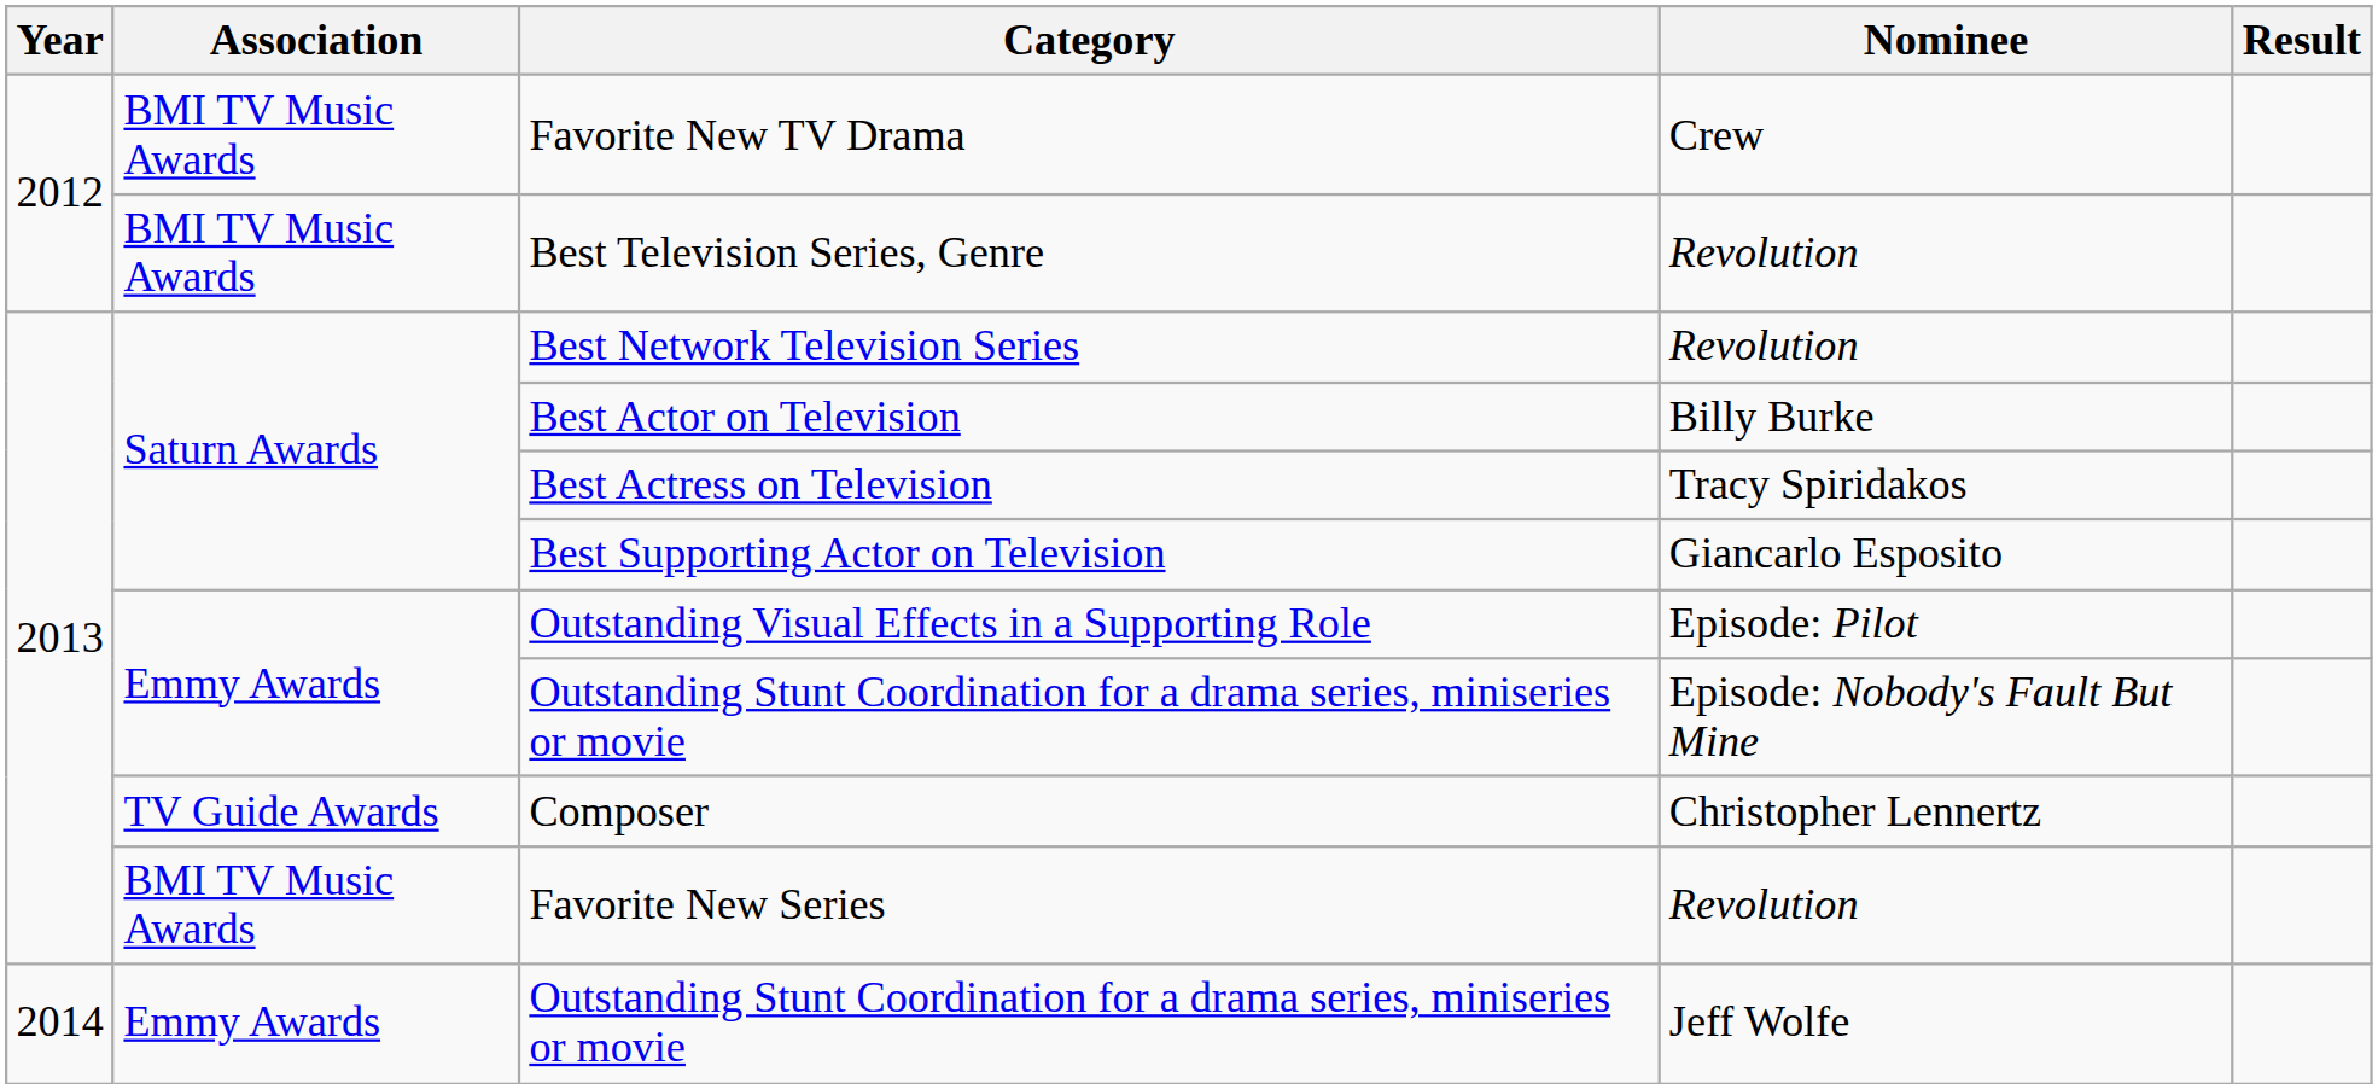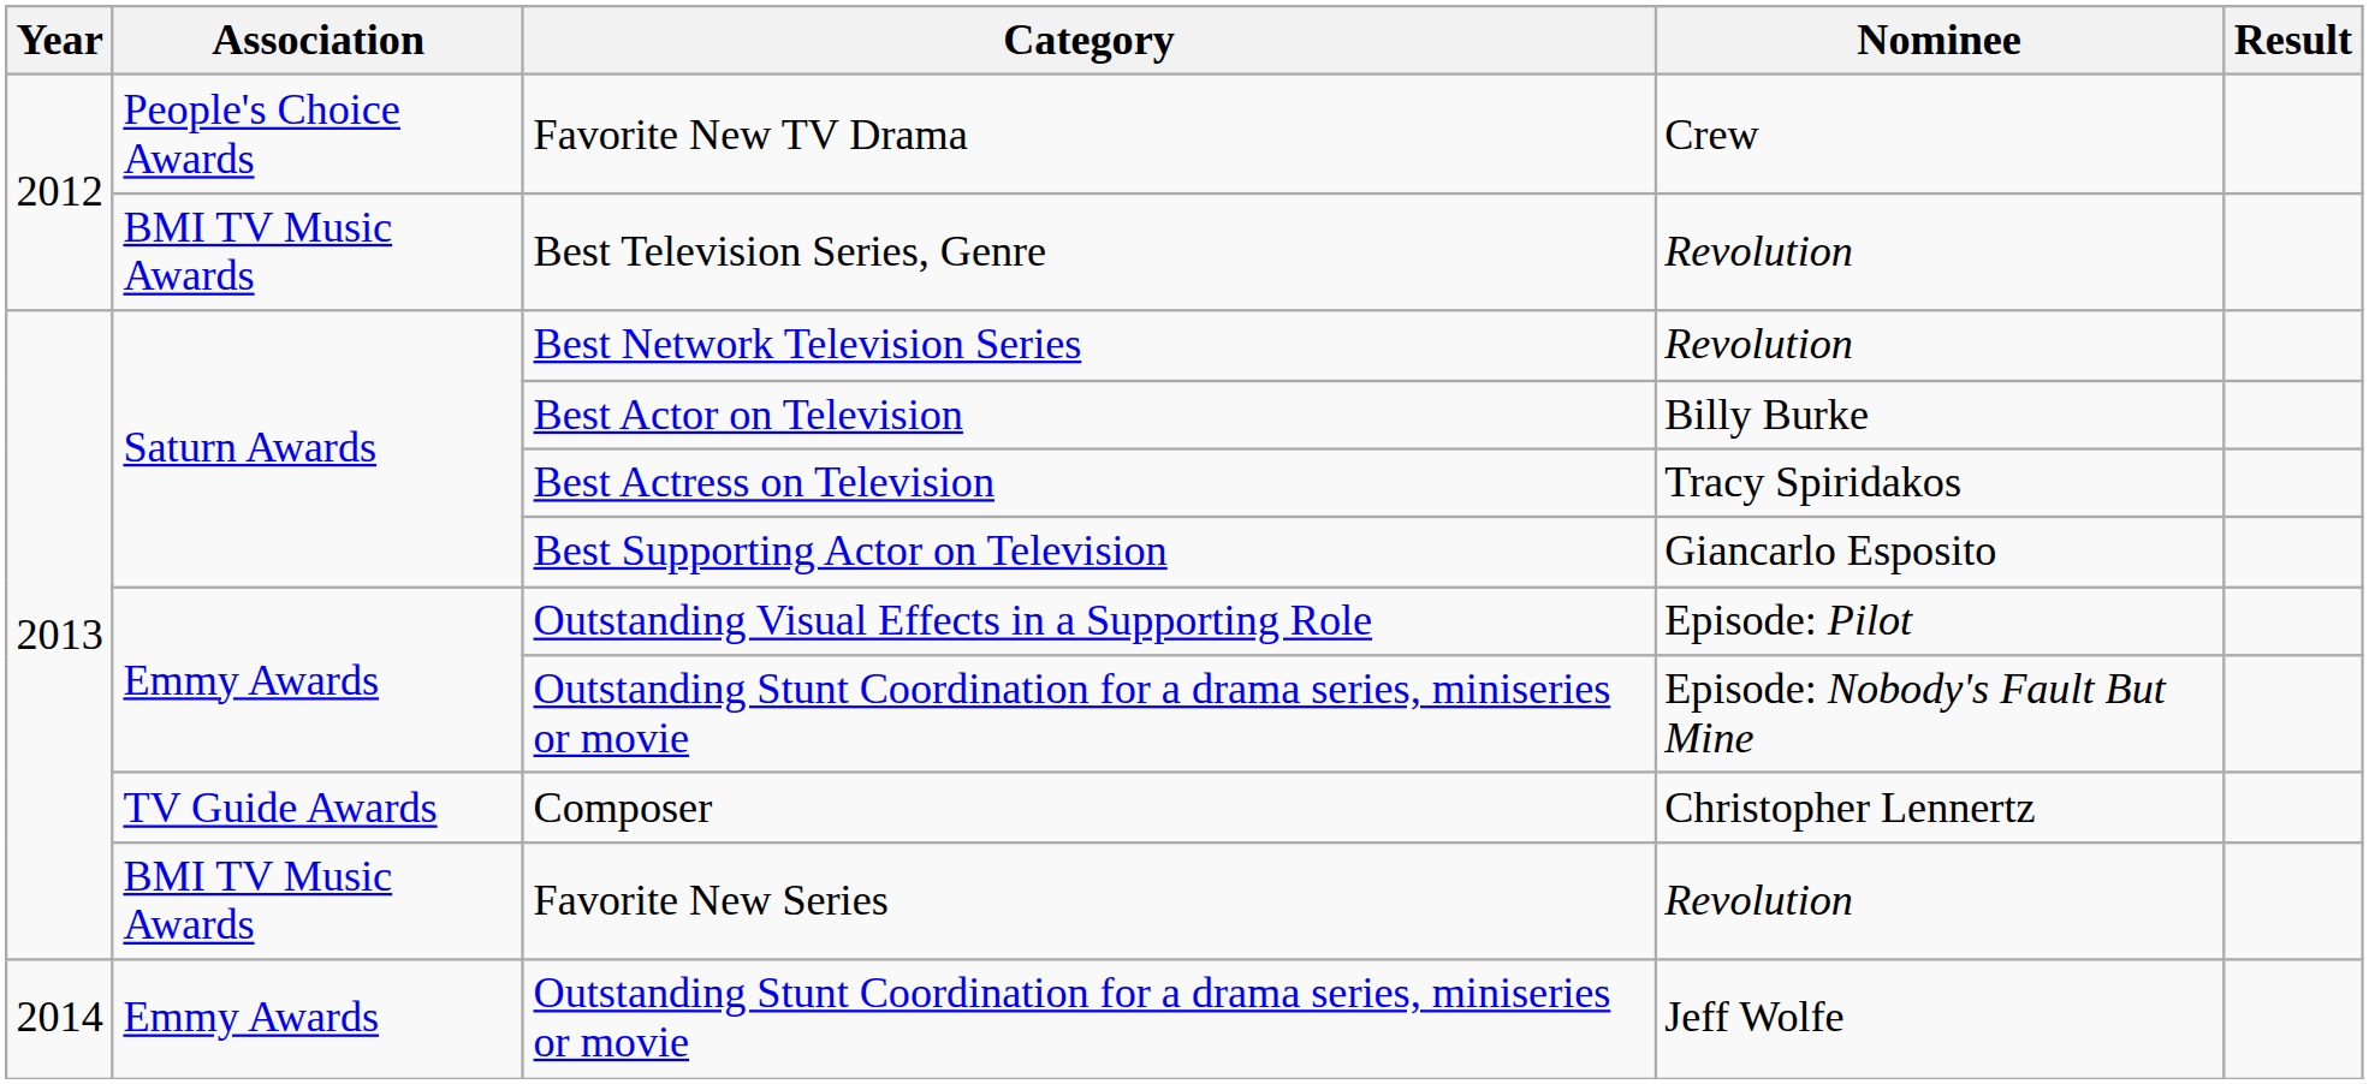Favorite New TV Drama | Association: BMI TV Music Awards -> People's Choice Awards
